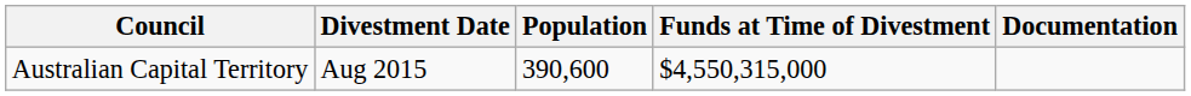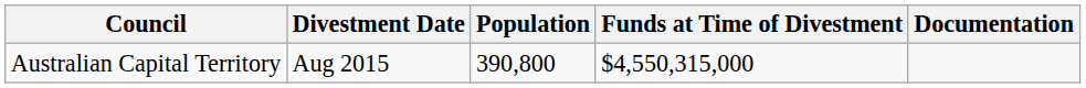Australian Capital Territory | Population: 390,600 -> 390,800
